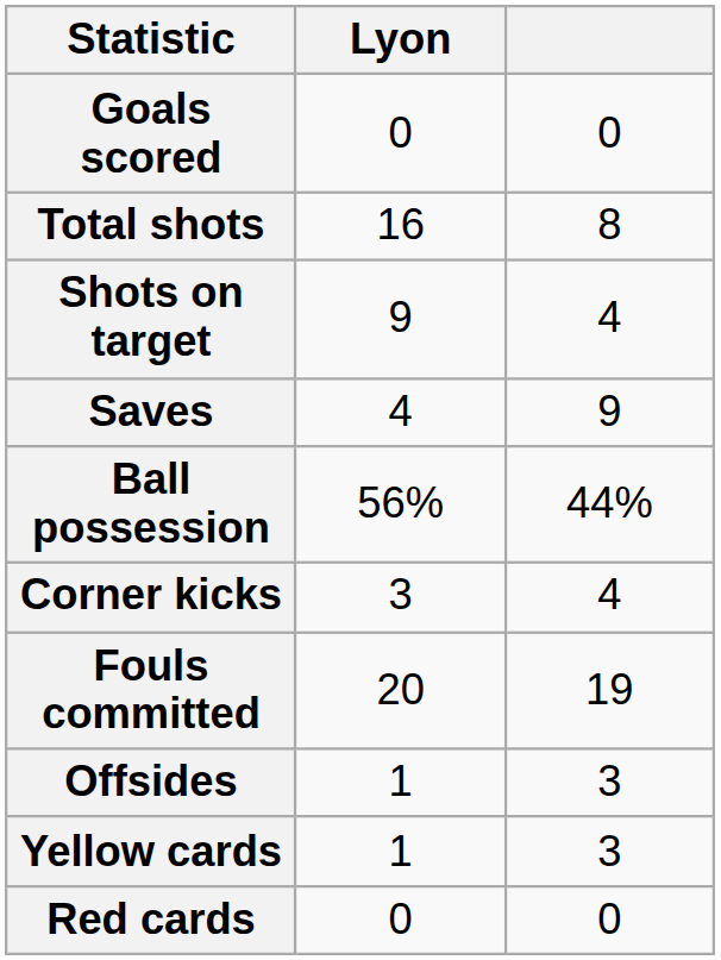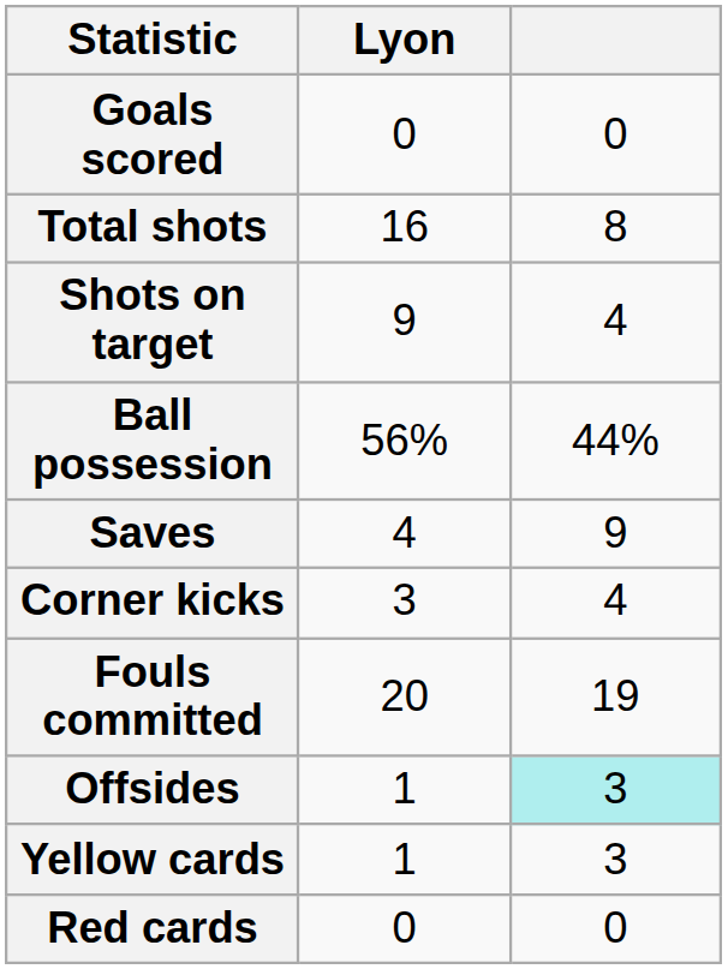rows swapped: Saves <-> Ball possession
Offsides | column 3: no background -> paleturquoise background
